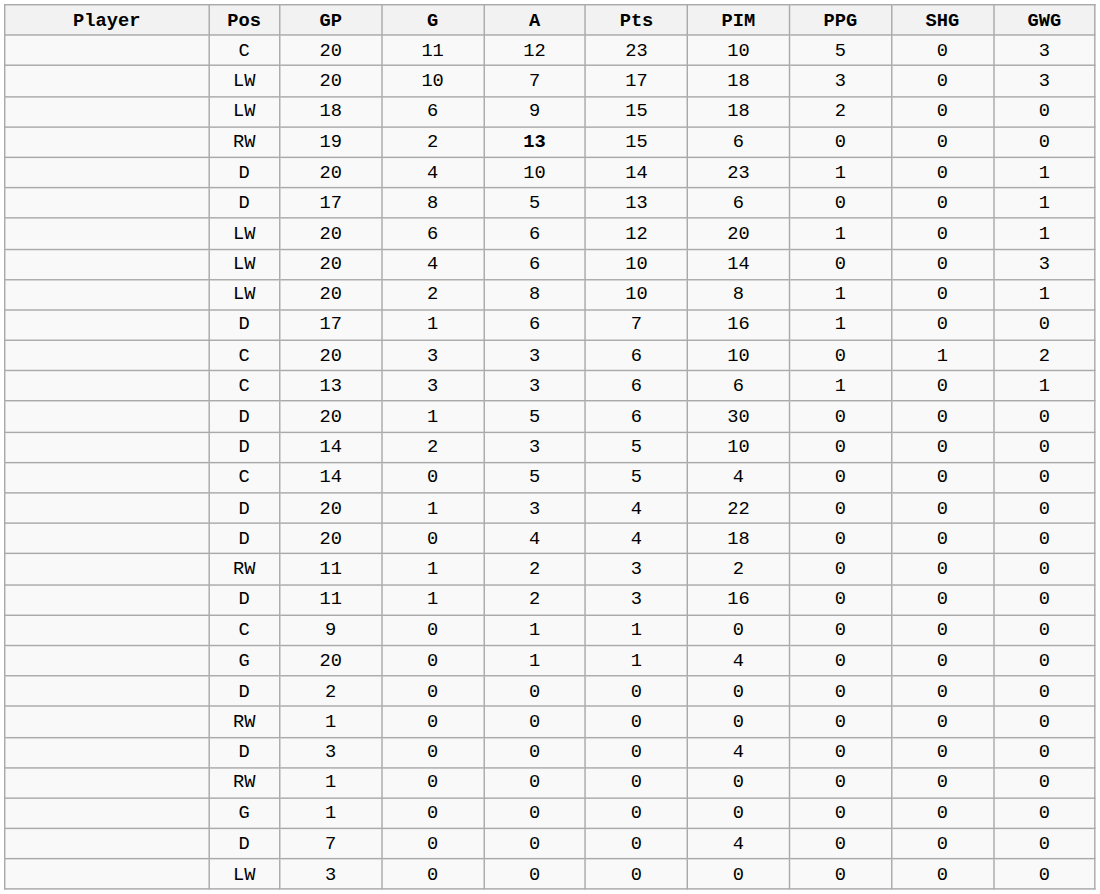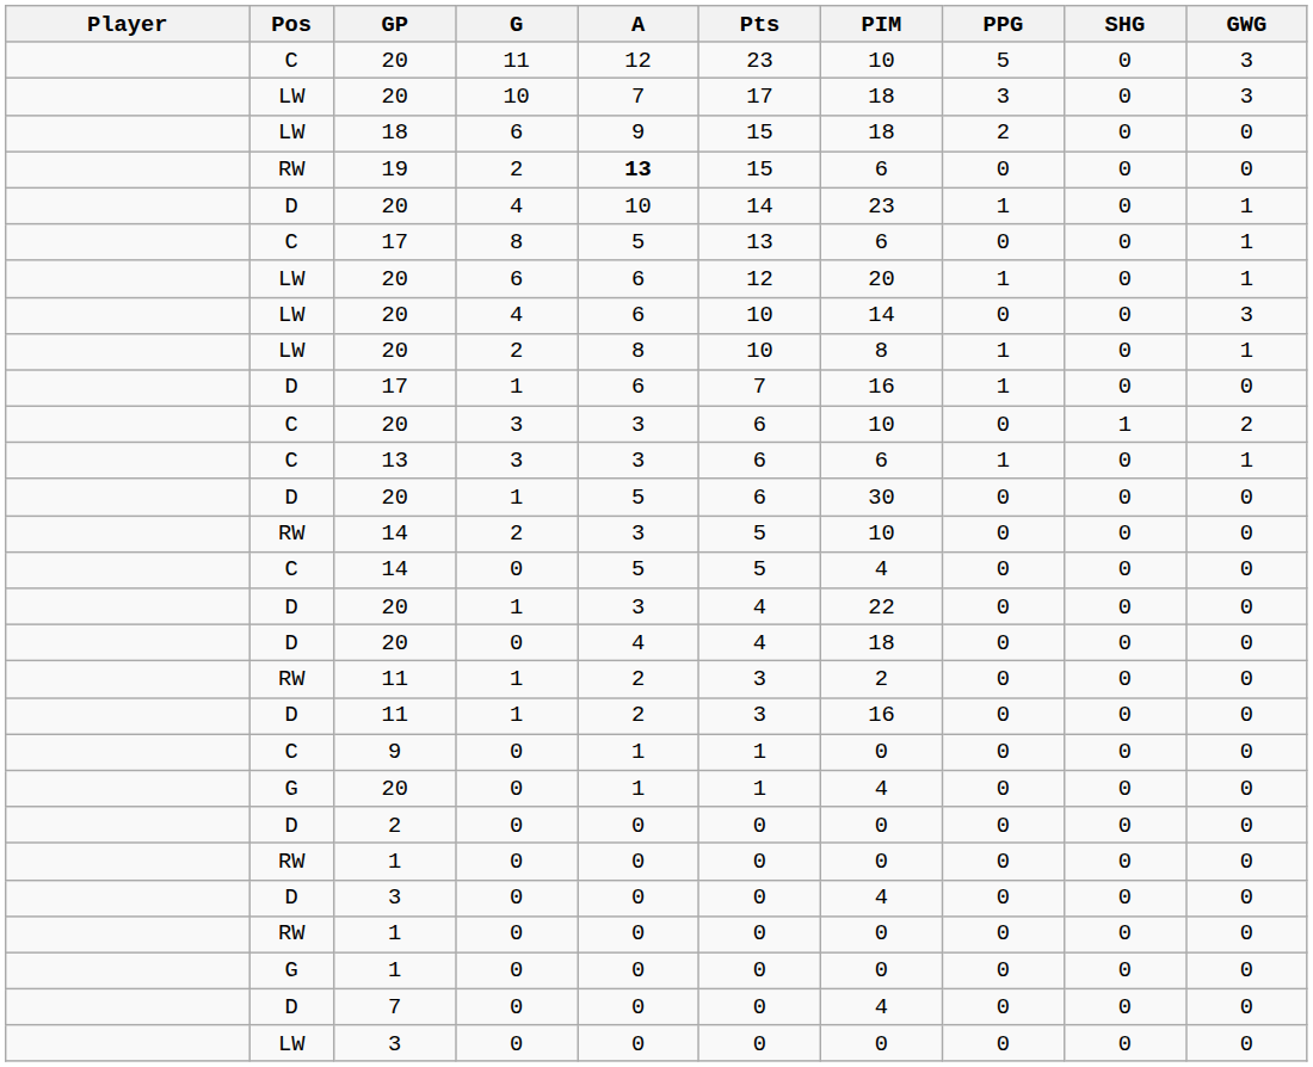17 / 8 | Pos: D -> C
14 / 2 | Pos: D -> RW
